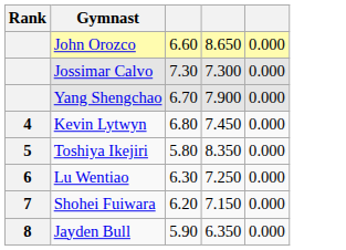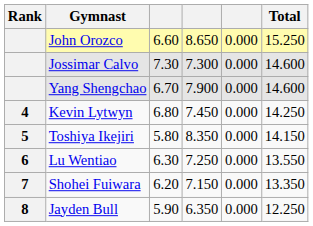+ column: Total | 15.250 | 14.600 | 14.600 | 14.250 | 14.150 | 13.550 | 13.350 | 12.250
